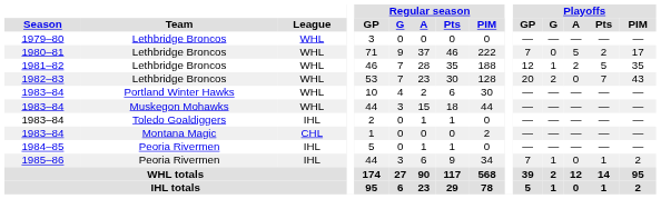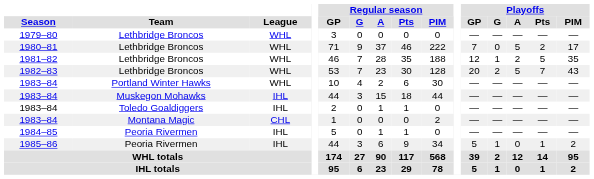1982–83 | Playoffs / A: 0 -> 5
1983–84 / Muskegon Mohawks | League: WHL -> IHL
1985–86 | Playoffs / GP: 7 -> 5
